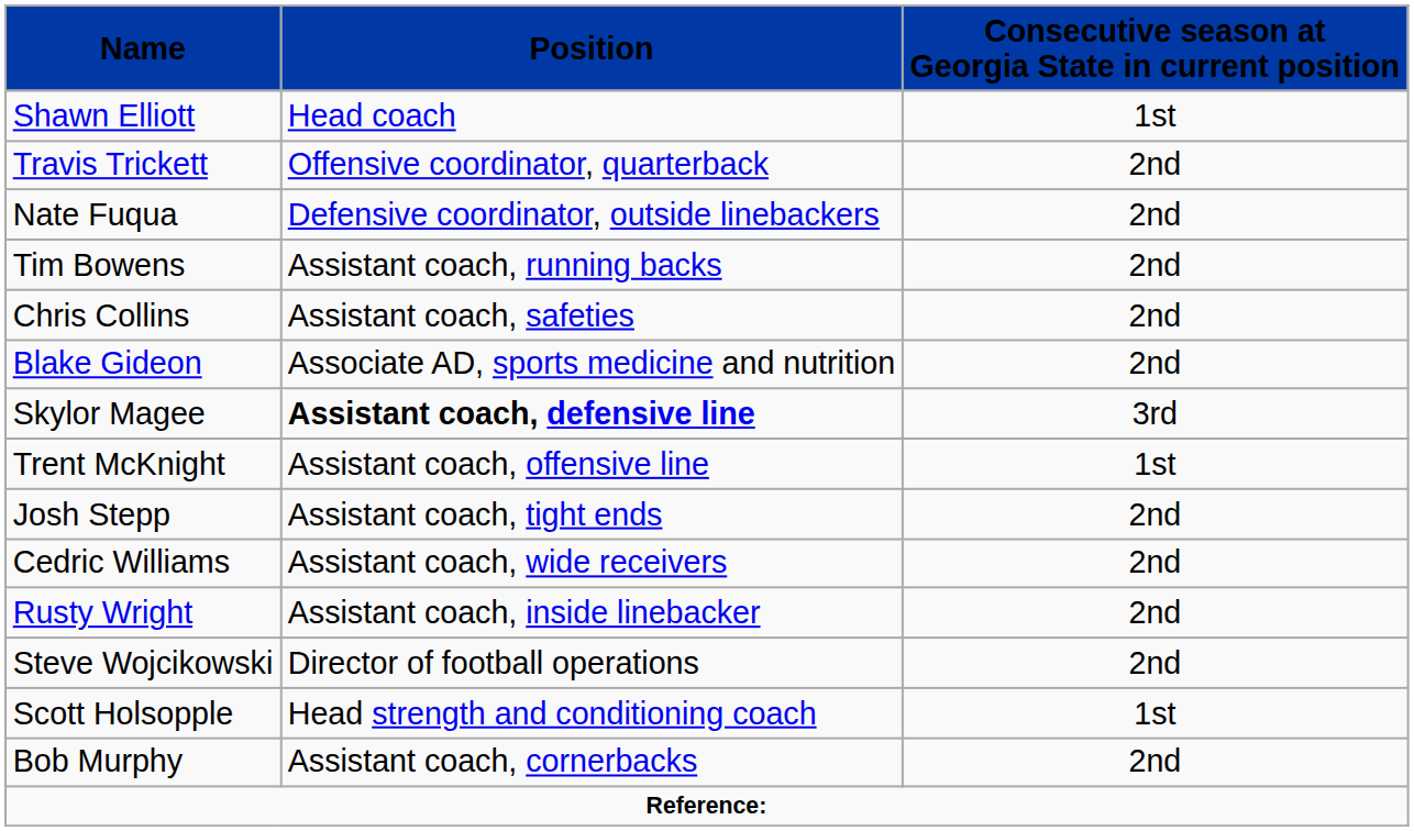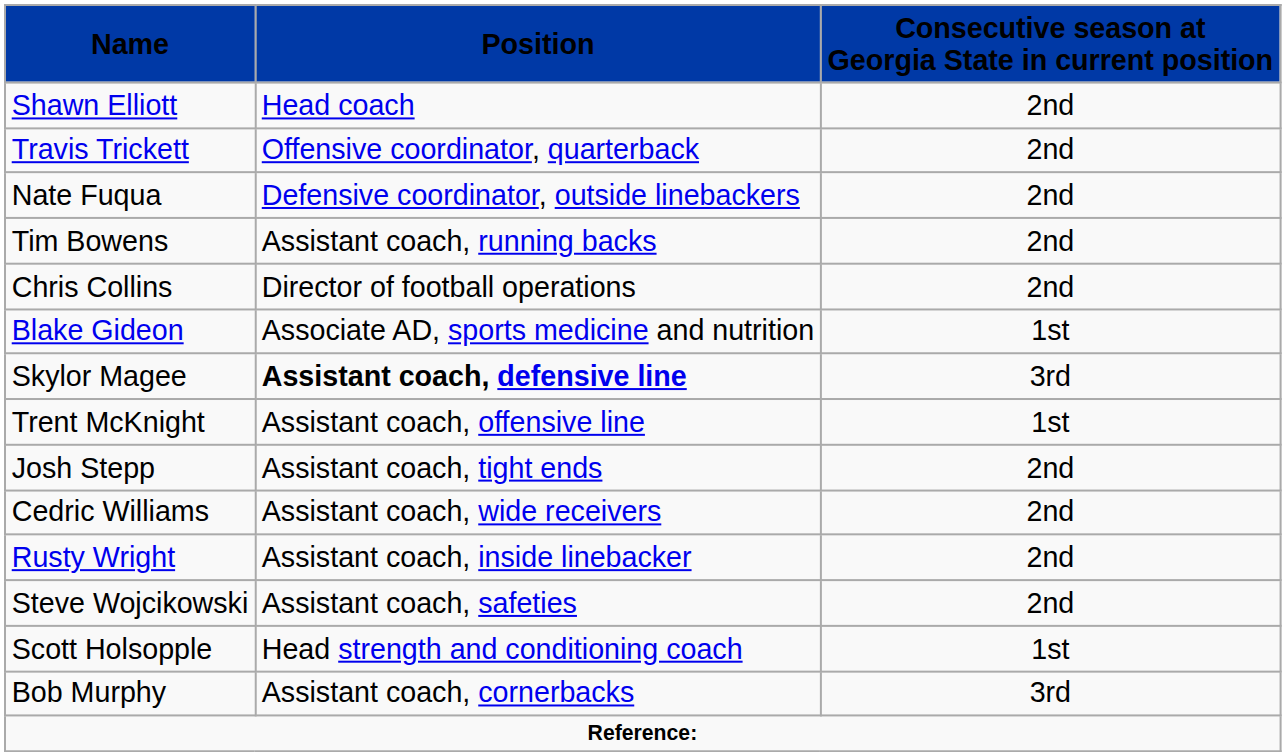Shawn Elliott | Consecutive season at Georgia State in current position: 1st -> 2nd
Chris Collins | Position: Assistant coach, safeties -> Director of football operations
Blake Gideon | Consecutive season at Georgia State in current position: 2nd -> 1st
Steve Wojcikowski | Position: Director of football operations -> Assistant coach, safeties
Bob Murphy | Consecutive season at Georgia State in current position: 2nd -> 3rd
